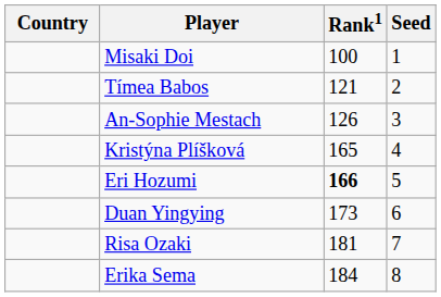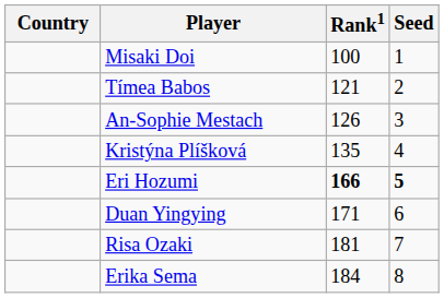Kristýna Plíšková | Rank1: 165 -> 135
Eri Hozumi | Seed: normal -> bold
Duan Yingying | Rank1: 173 -> 171
